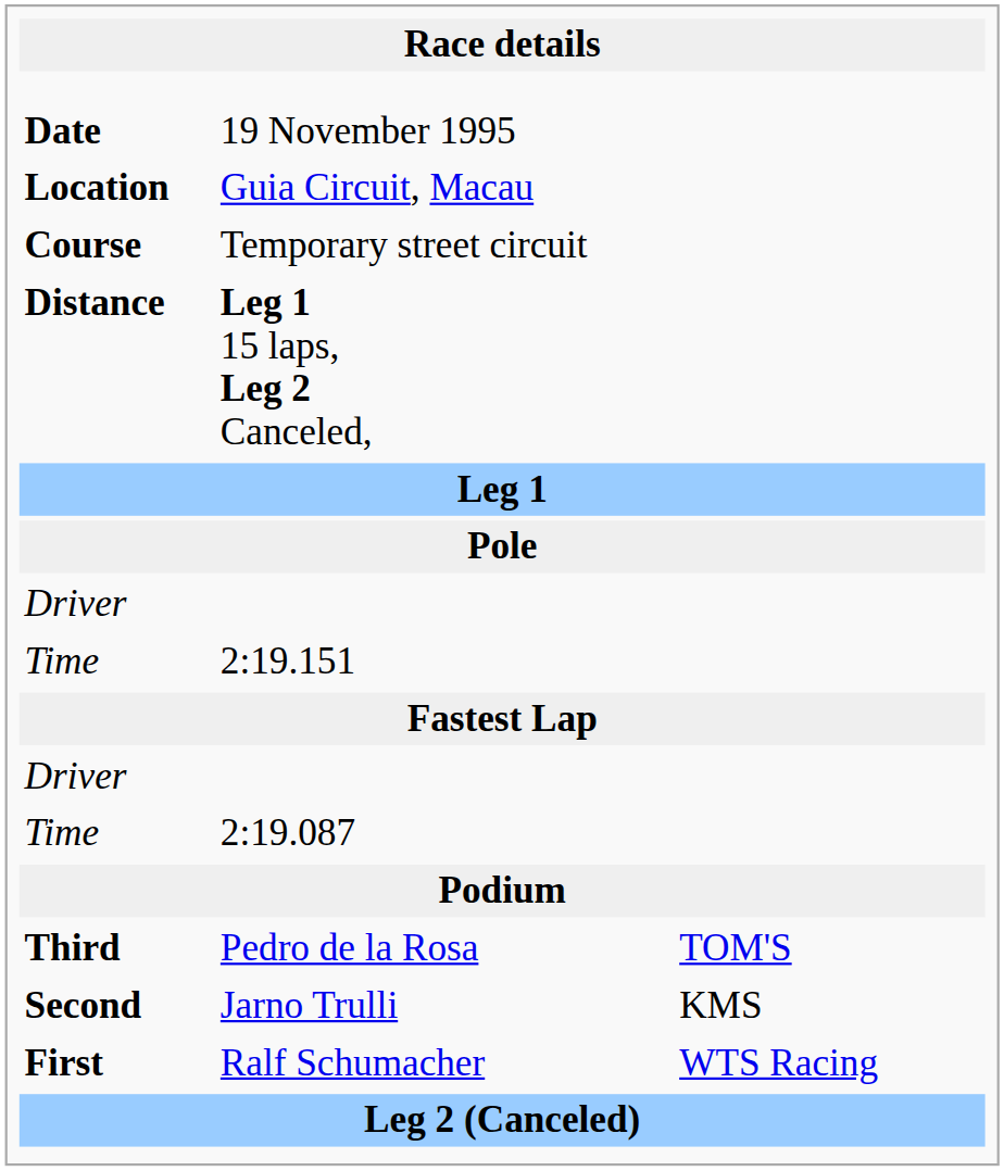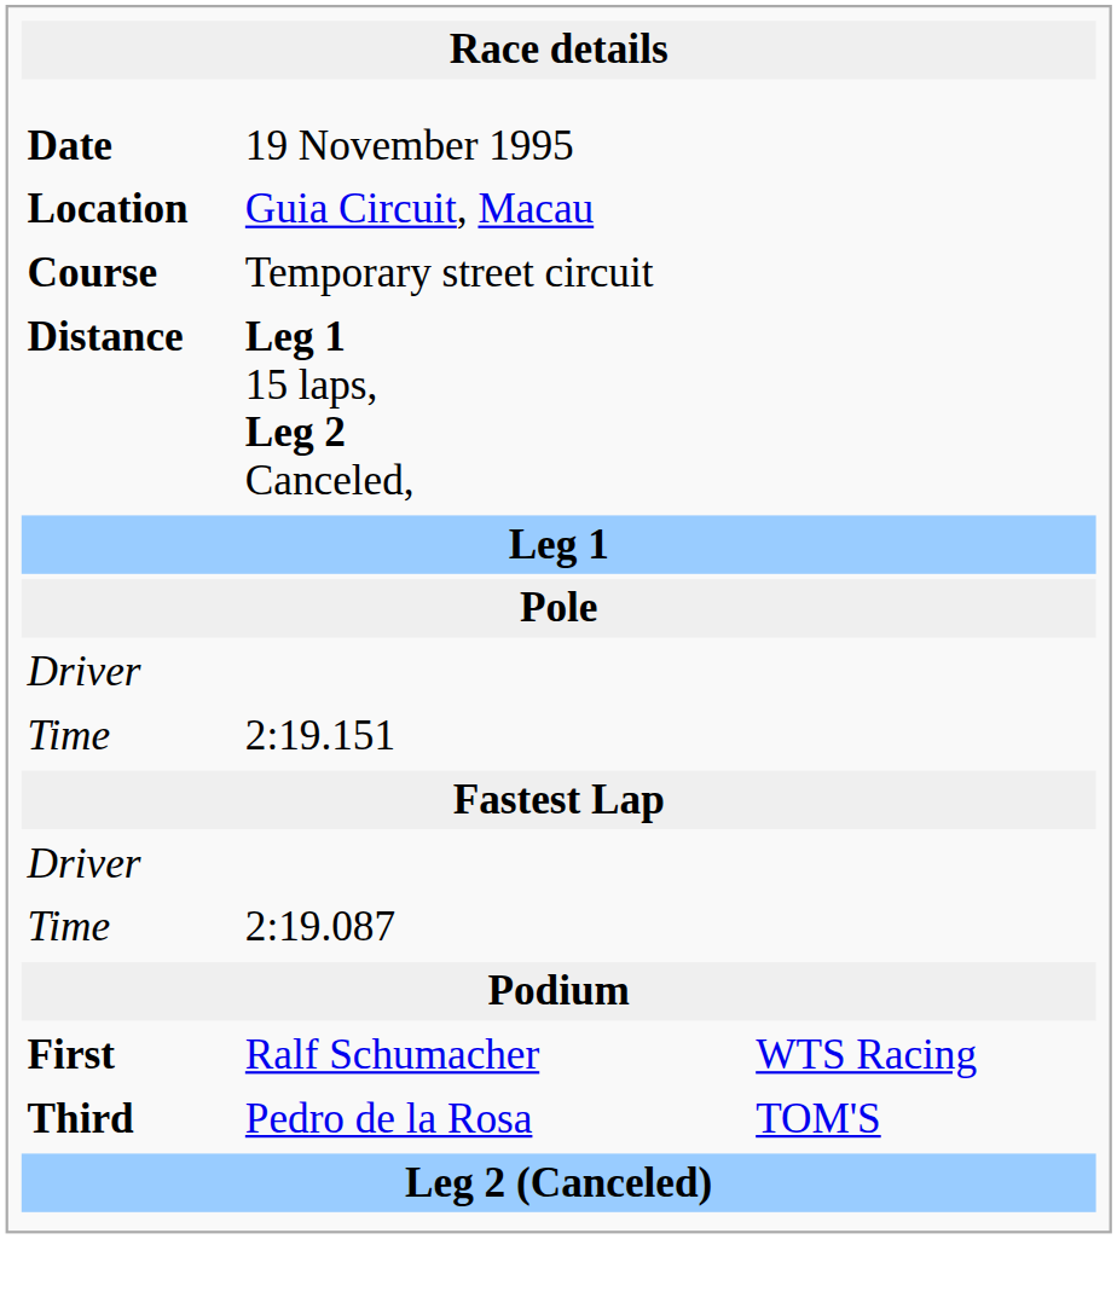rows swapped: First <-> Third
- row: Second | Jarno Trulli | KMS
